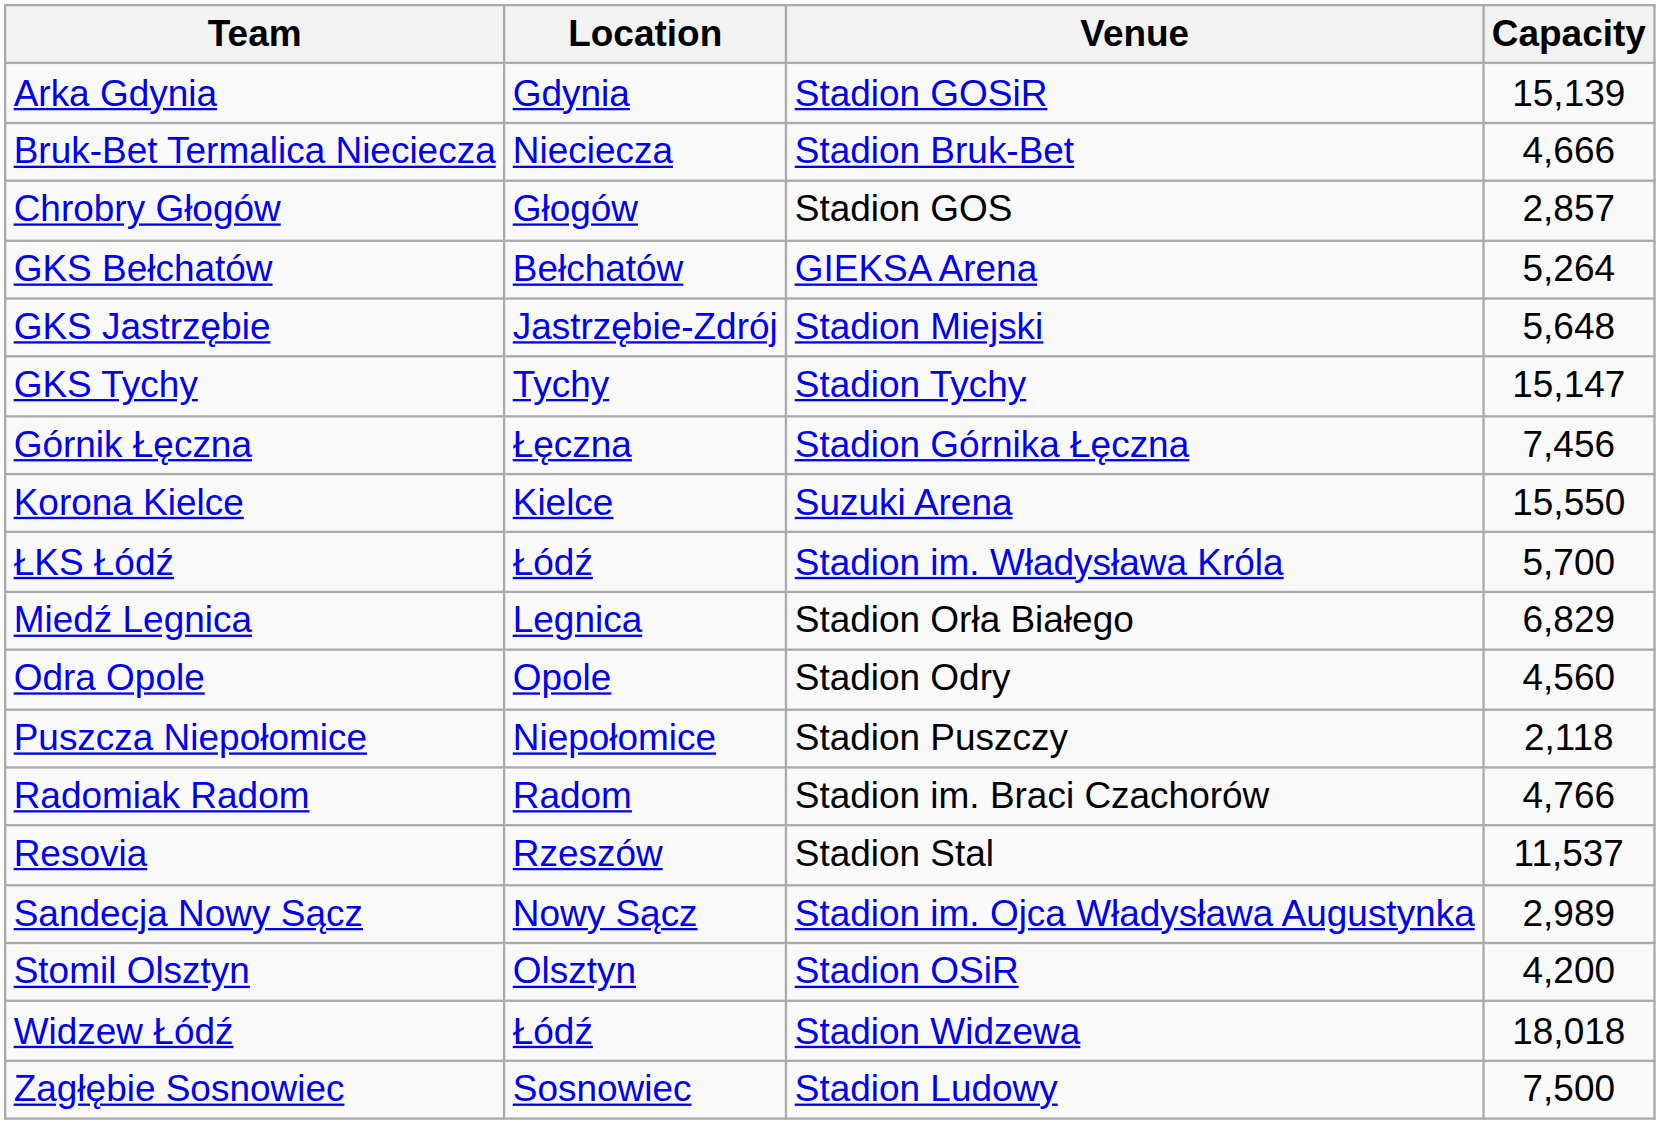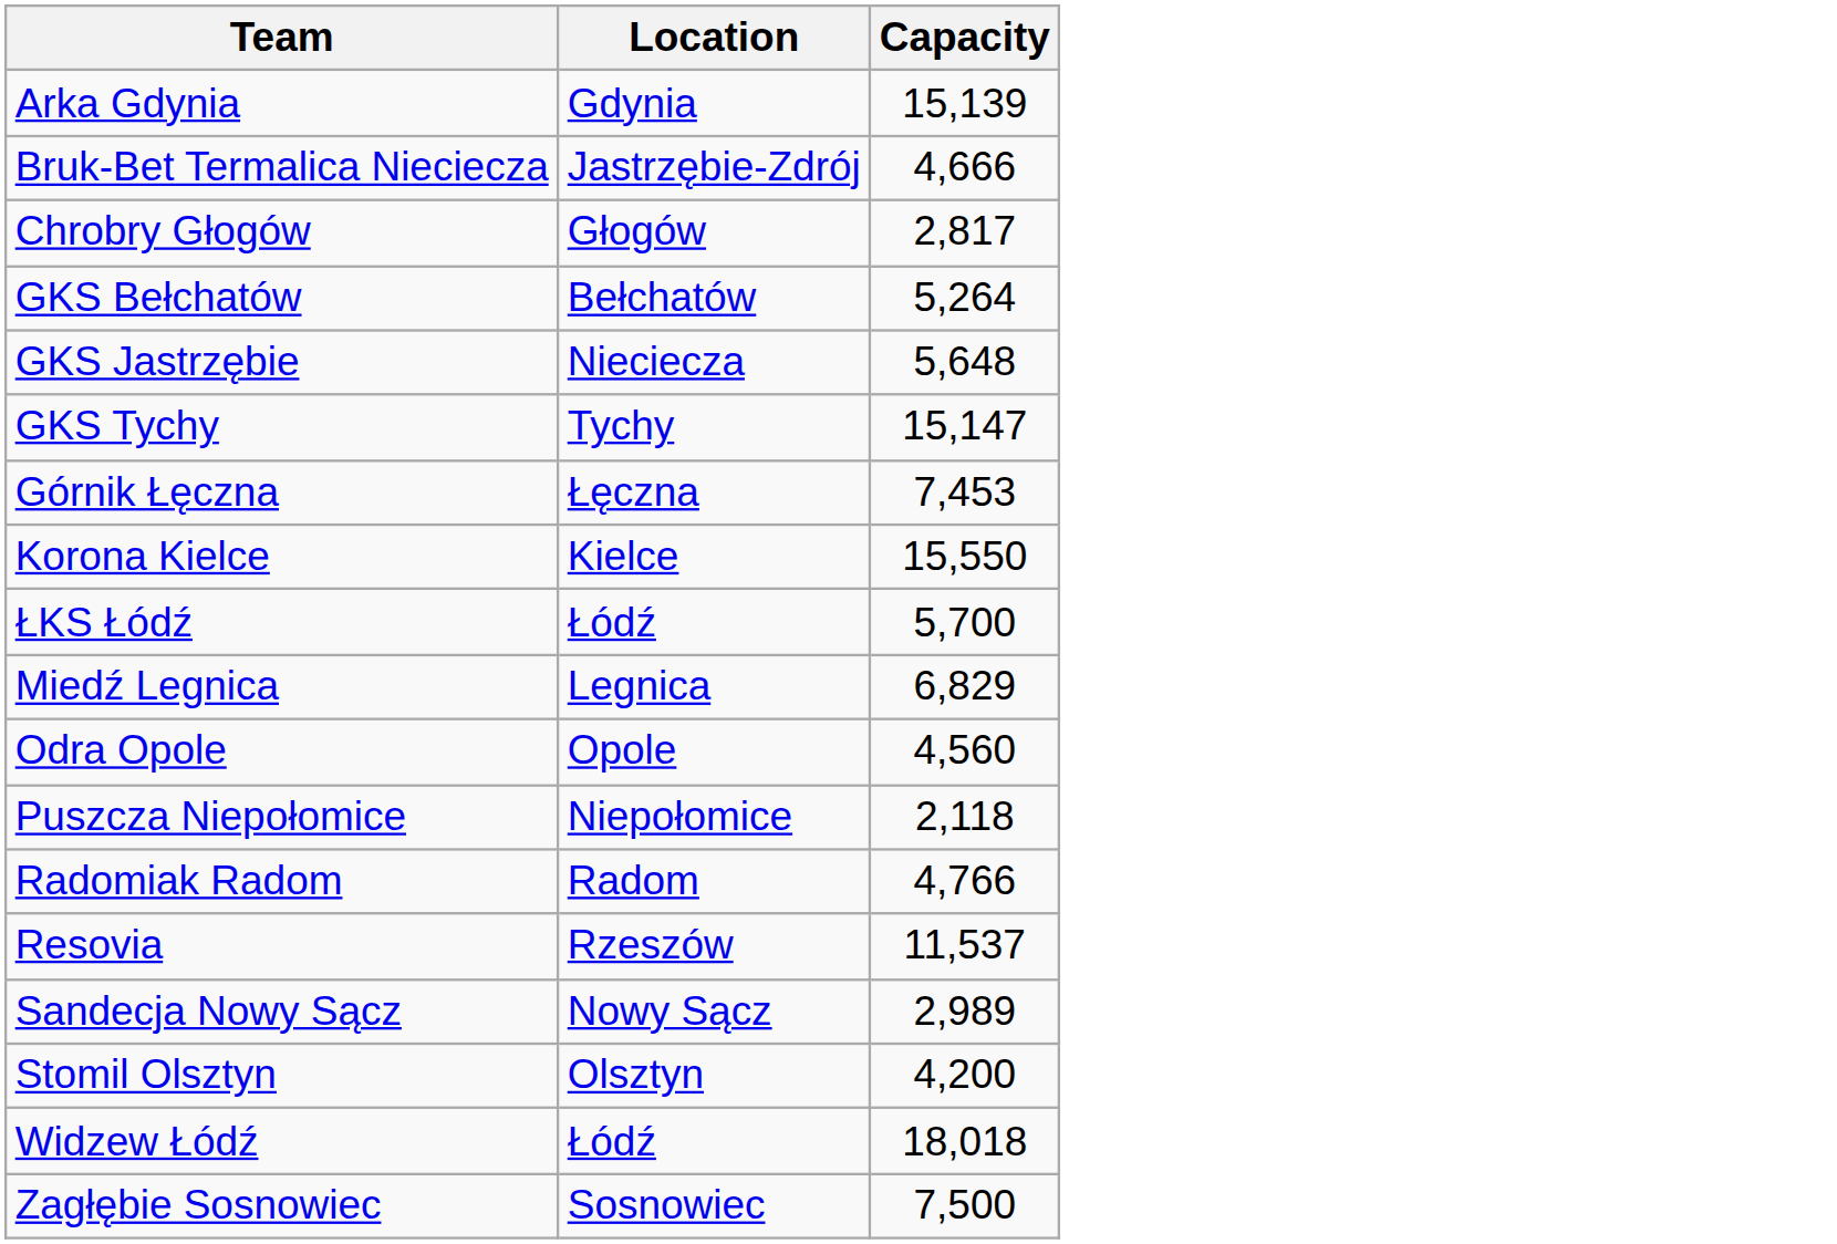- column: Venue | Stadion GOSiR | Stadion Bruk-Bet | Stadion GOS | GIEKSA Arena | Stadion Miejski | Stadion Tychy | Stadion Górnika Łęczna | Suzuki Arena | Stadion im. Władysława Króla | Stadion Orła Białego | Stadion Odry | Stadion Puszczy | Stadion im. Braci Czachorów | Stadion Stal | Stadion im. Ojca Władysława Augustynka | Stadion OSiR | Stadion Widzewa | Stadion Ludowy
Bruk-Bet Termalica Nieciecza | Location: Nieciecza -> Jastrzębie-Zdrój
Chrobry Głogów | Capacity: 2,857 -> 2,817
GKS Jastrzębie | Location: Jastrzębie-Zdrój -> Nieciecza
Górnik Łęczna | Capacity: 7,456 -> 7,453
